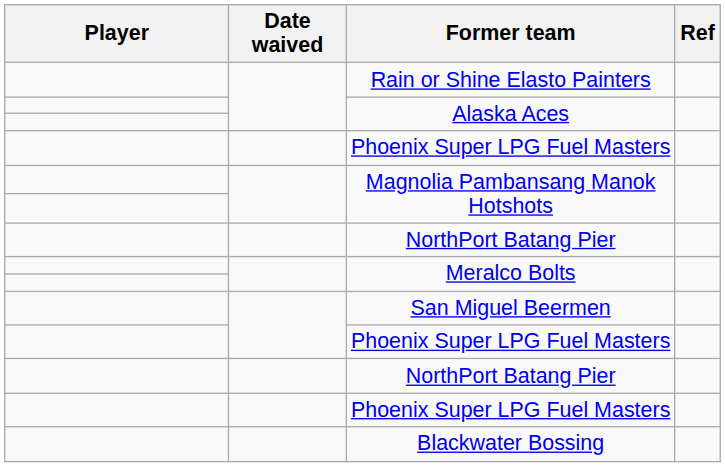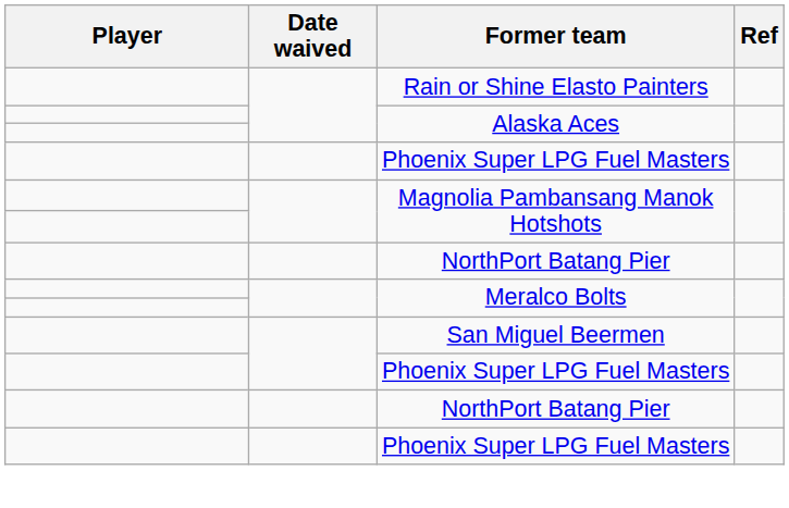- row: Blackwater Bossing
